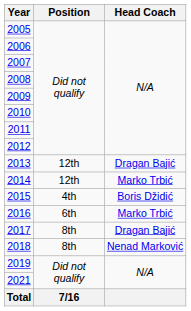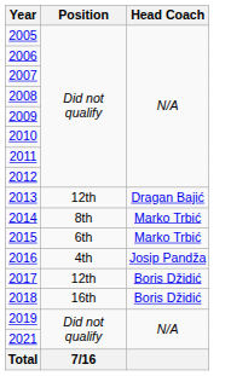2014 | Position: 12th -> 8th
2015 | Position: 4th -> 6th
2015 | Head Coach: Boris Džidić -> Marko Trbić
2016 | Position: 6th -> 4th
2016 | Head Coach: Marko Trbić -> Josip Pandža
2017 | Position: 8th -> 12th
2017 | Head Coach: Dragan Bajić -> Boris Džidić
2018 | Position: 8th -> 16th
2018 | Head Coach: Nenad Marković -> Boris Džidić
